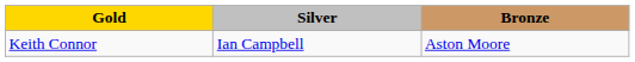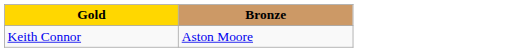- column: Silver | Ian Campbell
